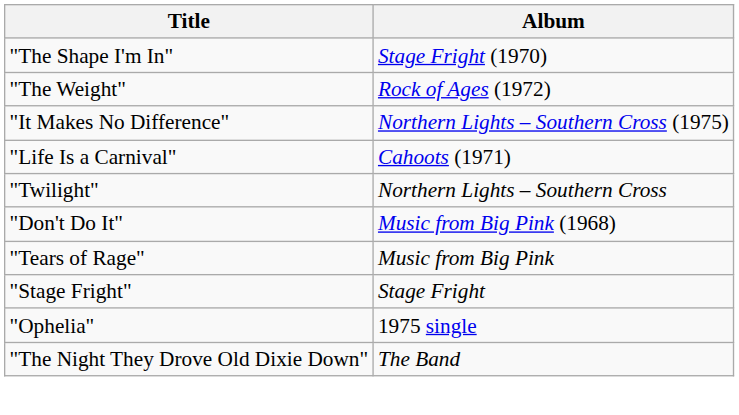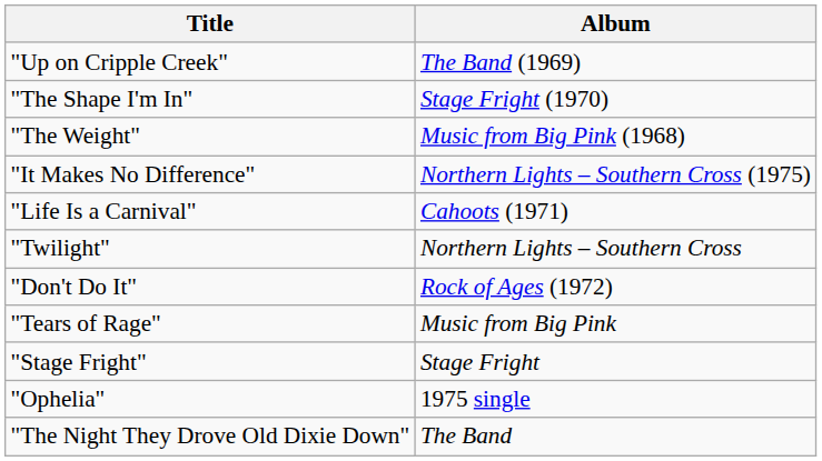+ row: "Up on Cripple Creek" | The Band (1969)
"The Weight" | Album: Rock of Ages (1972) -> Music from Big Pink (1968)
"Don't Do It" | Album: Music from Big Pink (1968) -> Rock of Ages (1972)
